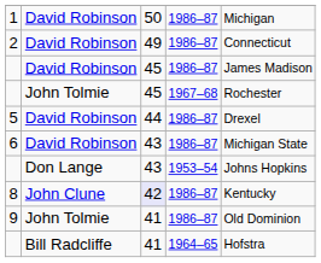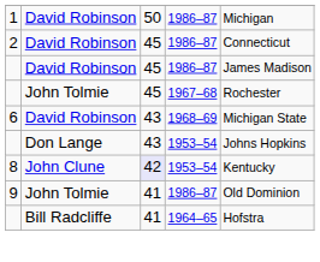2 | column 3: 49 -> 45
- row: 5 | David Robinson | 44 | 1986–87 | Drexel
6 | column 4: 1986–87 -> 1968–69
8 | column 4: 1986–87 -> 1953–54
